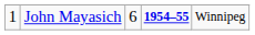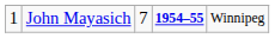John Mayasich | column 3: 6 -> 7
